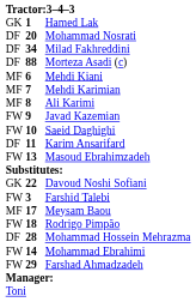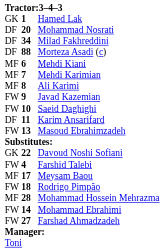Farshid Talebi | column 2: 3 -> 4
Mohammad Hossein Mehrazma | column 1: DF -> MF
Farshad Ahmadzadeh | column 2: 29 -> 27
